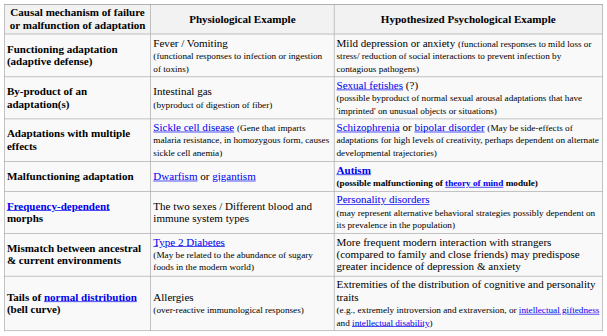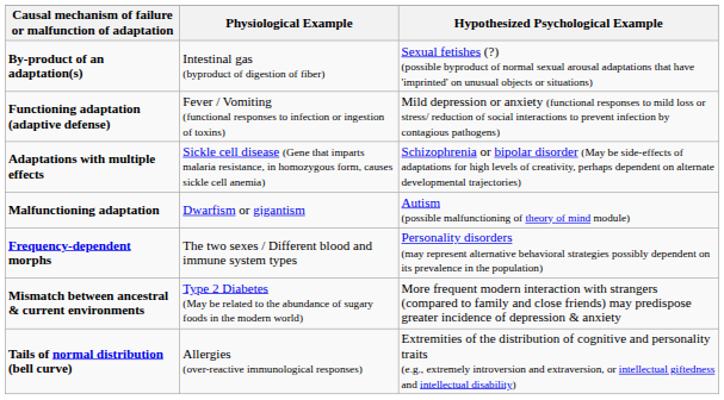rows swapped: Functioning adaptation (adaptive defense) <-> By-product of an adaptation(s)
Malfunctioning adaptation | Hypothesized Psychological Example: bold -> normal
